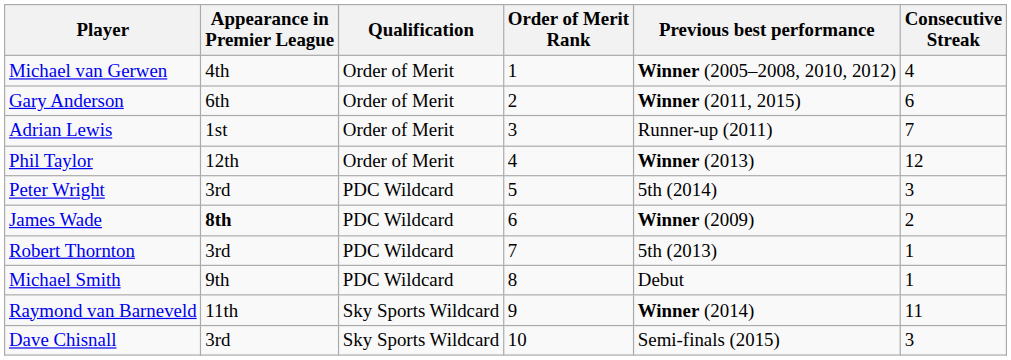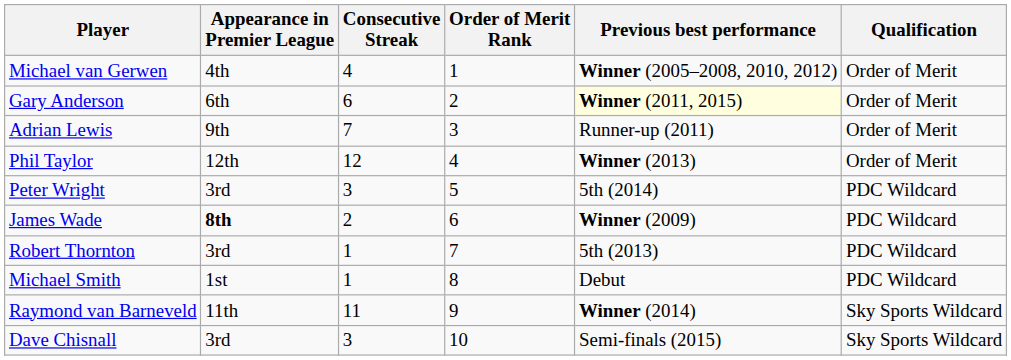columns swapped: Consecutive Streak <-> Qualification
Gary Anderson | Previous best performance: no background -> lightyellow background
Adrian Lewis | Appearance in Premier League: 1st -> 9th
Michael Smith | Appearance in Premier League: 9th -> 1st
